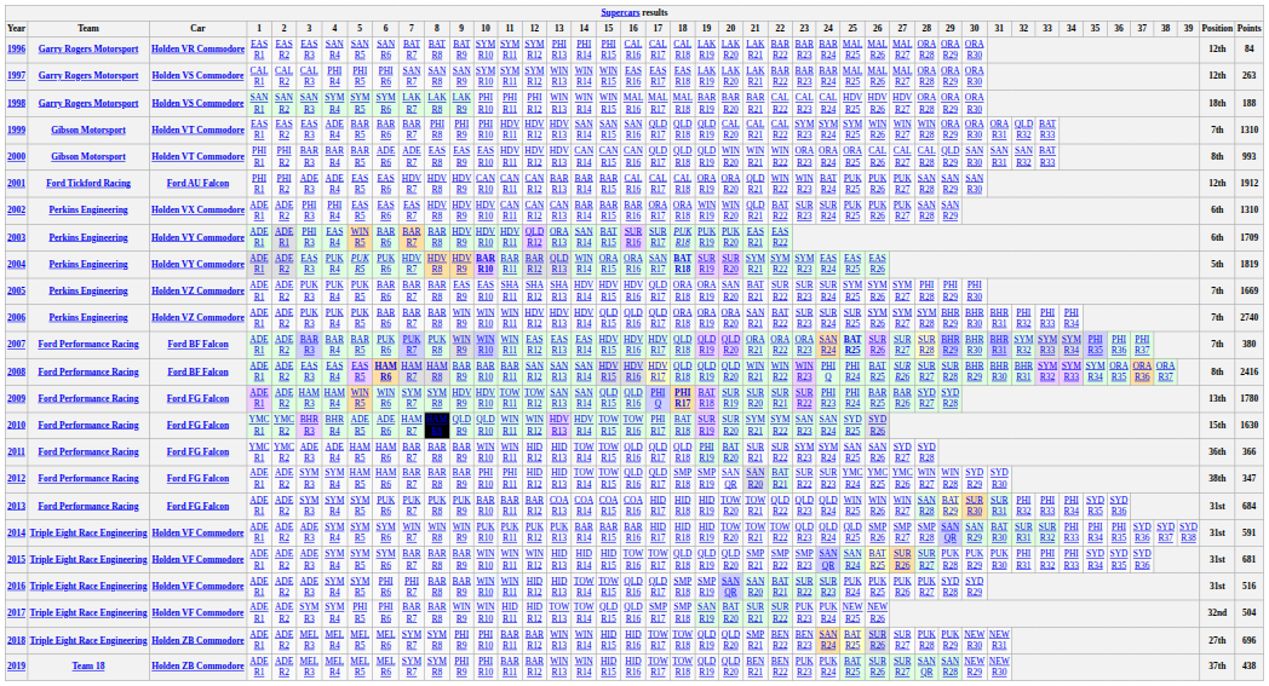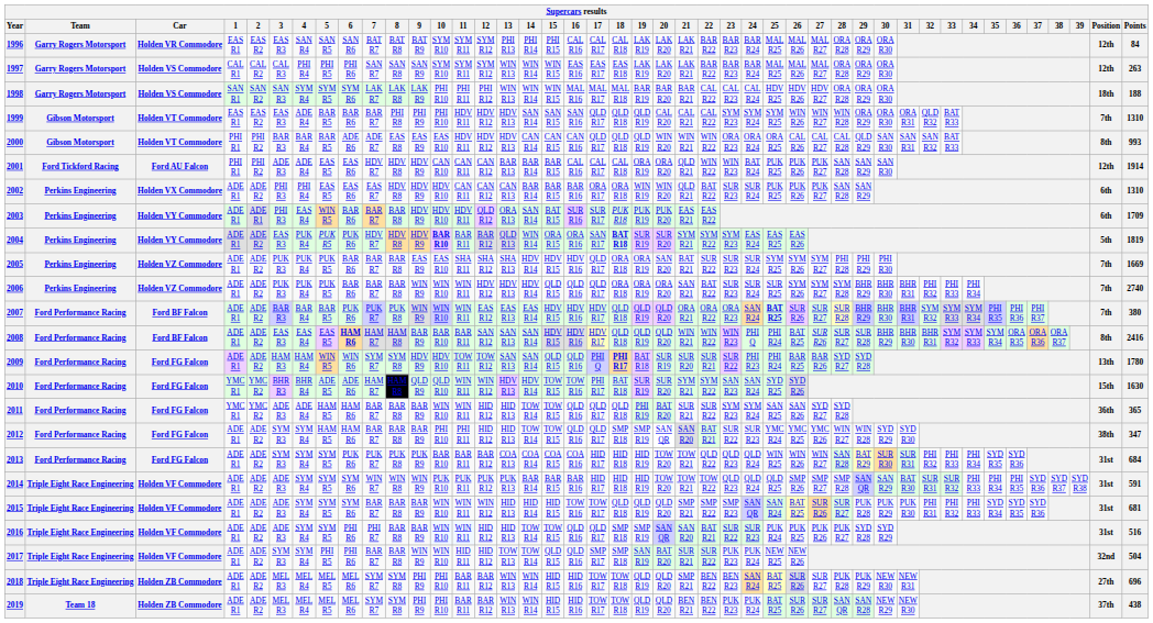2001 | Points: 1912 -> 1914
2011 | Points: 366 -> 365
